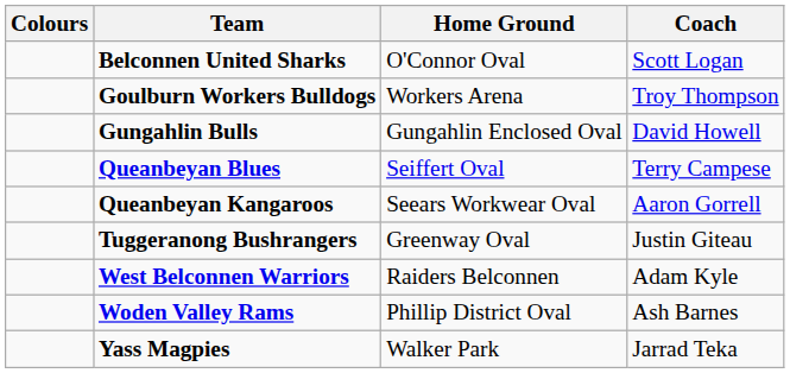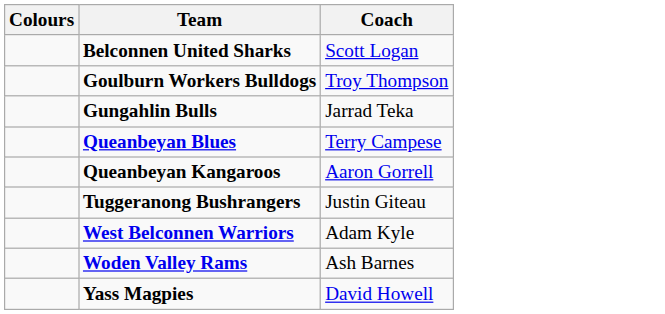- column: Home Ground | O'Connor Oval | Workers Arena | Gungahlin Enclosed Oval | Seiffert Oval | Seears Workwear Oval | Greenway Oval | Raiders Belconnen | Phillip District Oval | Walker Park
Gungahlin Bulls | Coach: David Howell -> Jarrad Teka
Yass Magpies | Coach: Jarrad Teka -> David Howell
